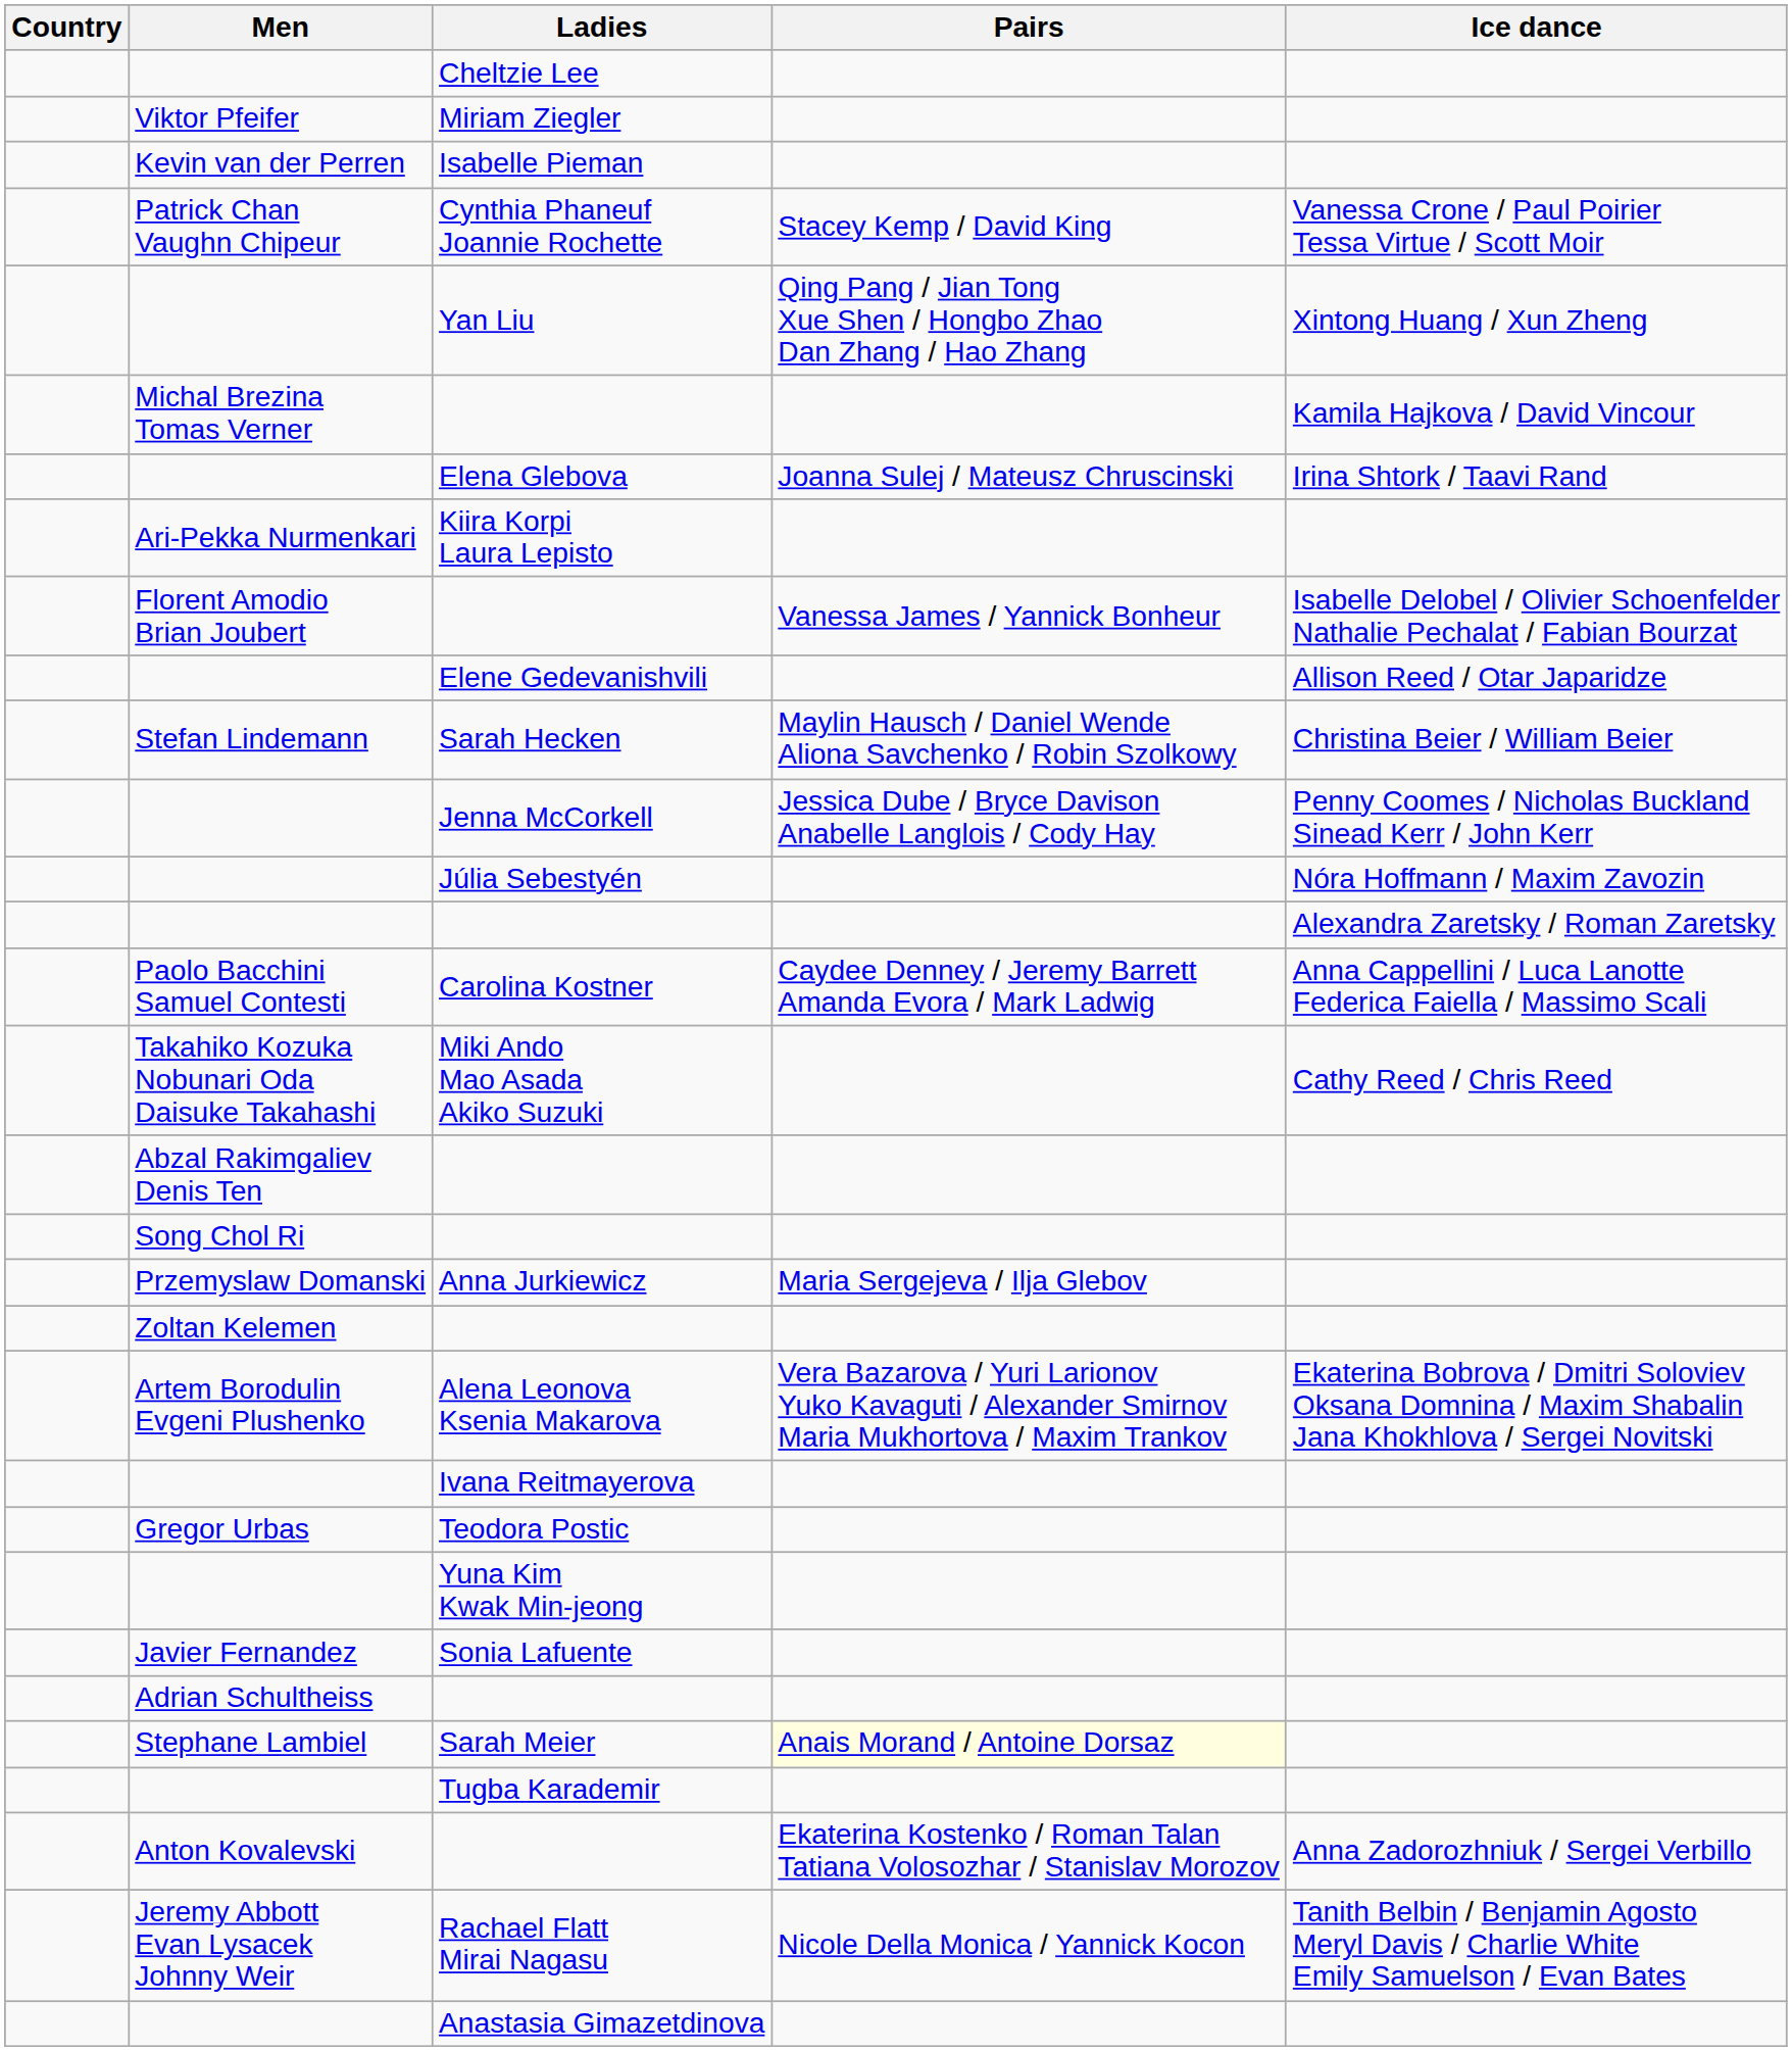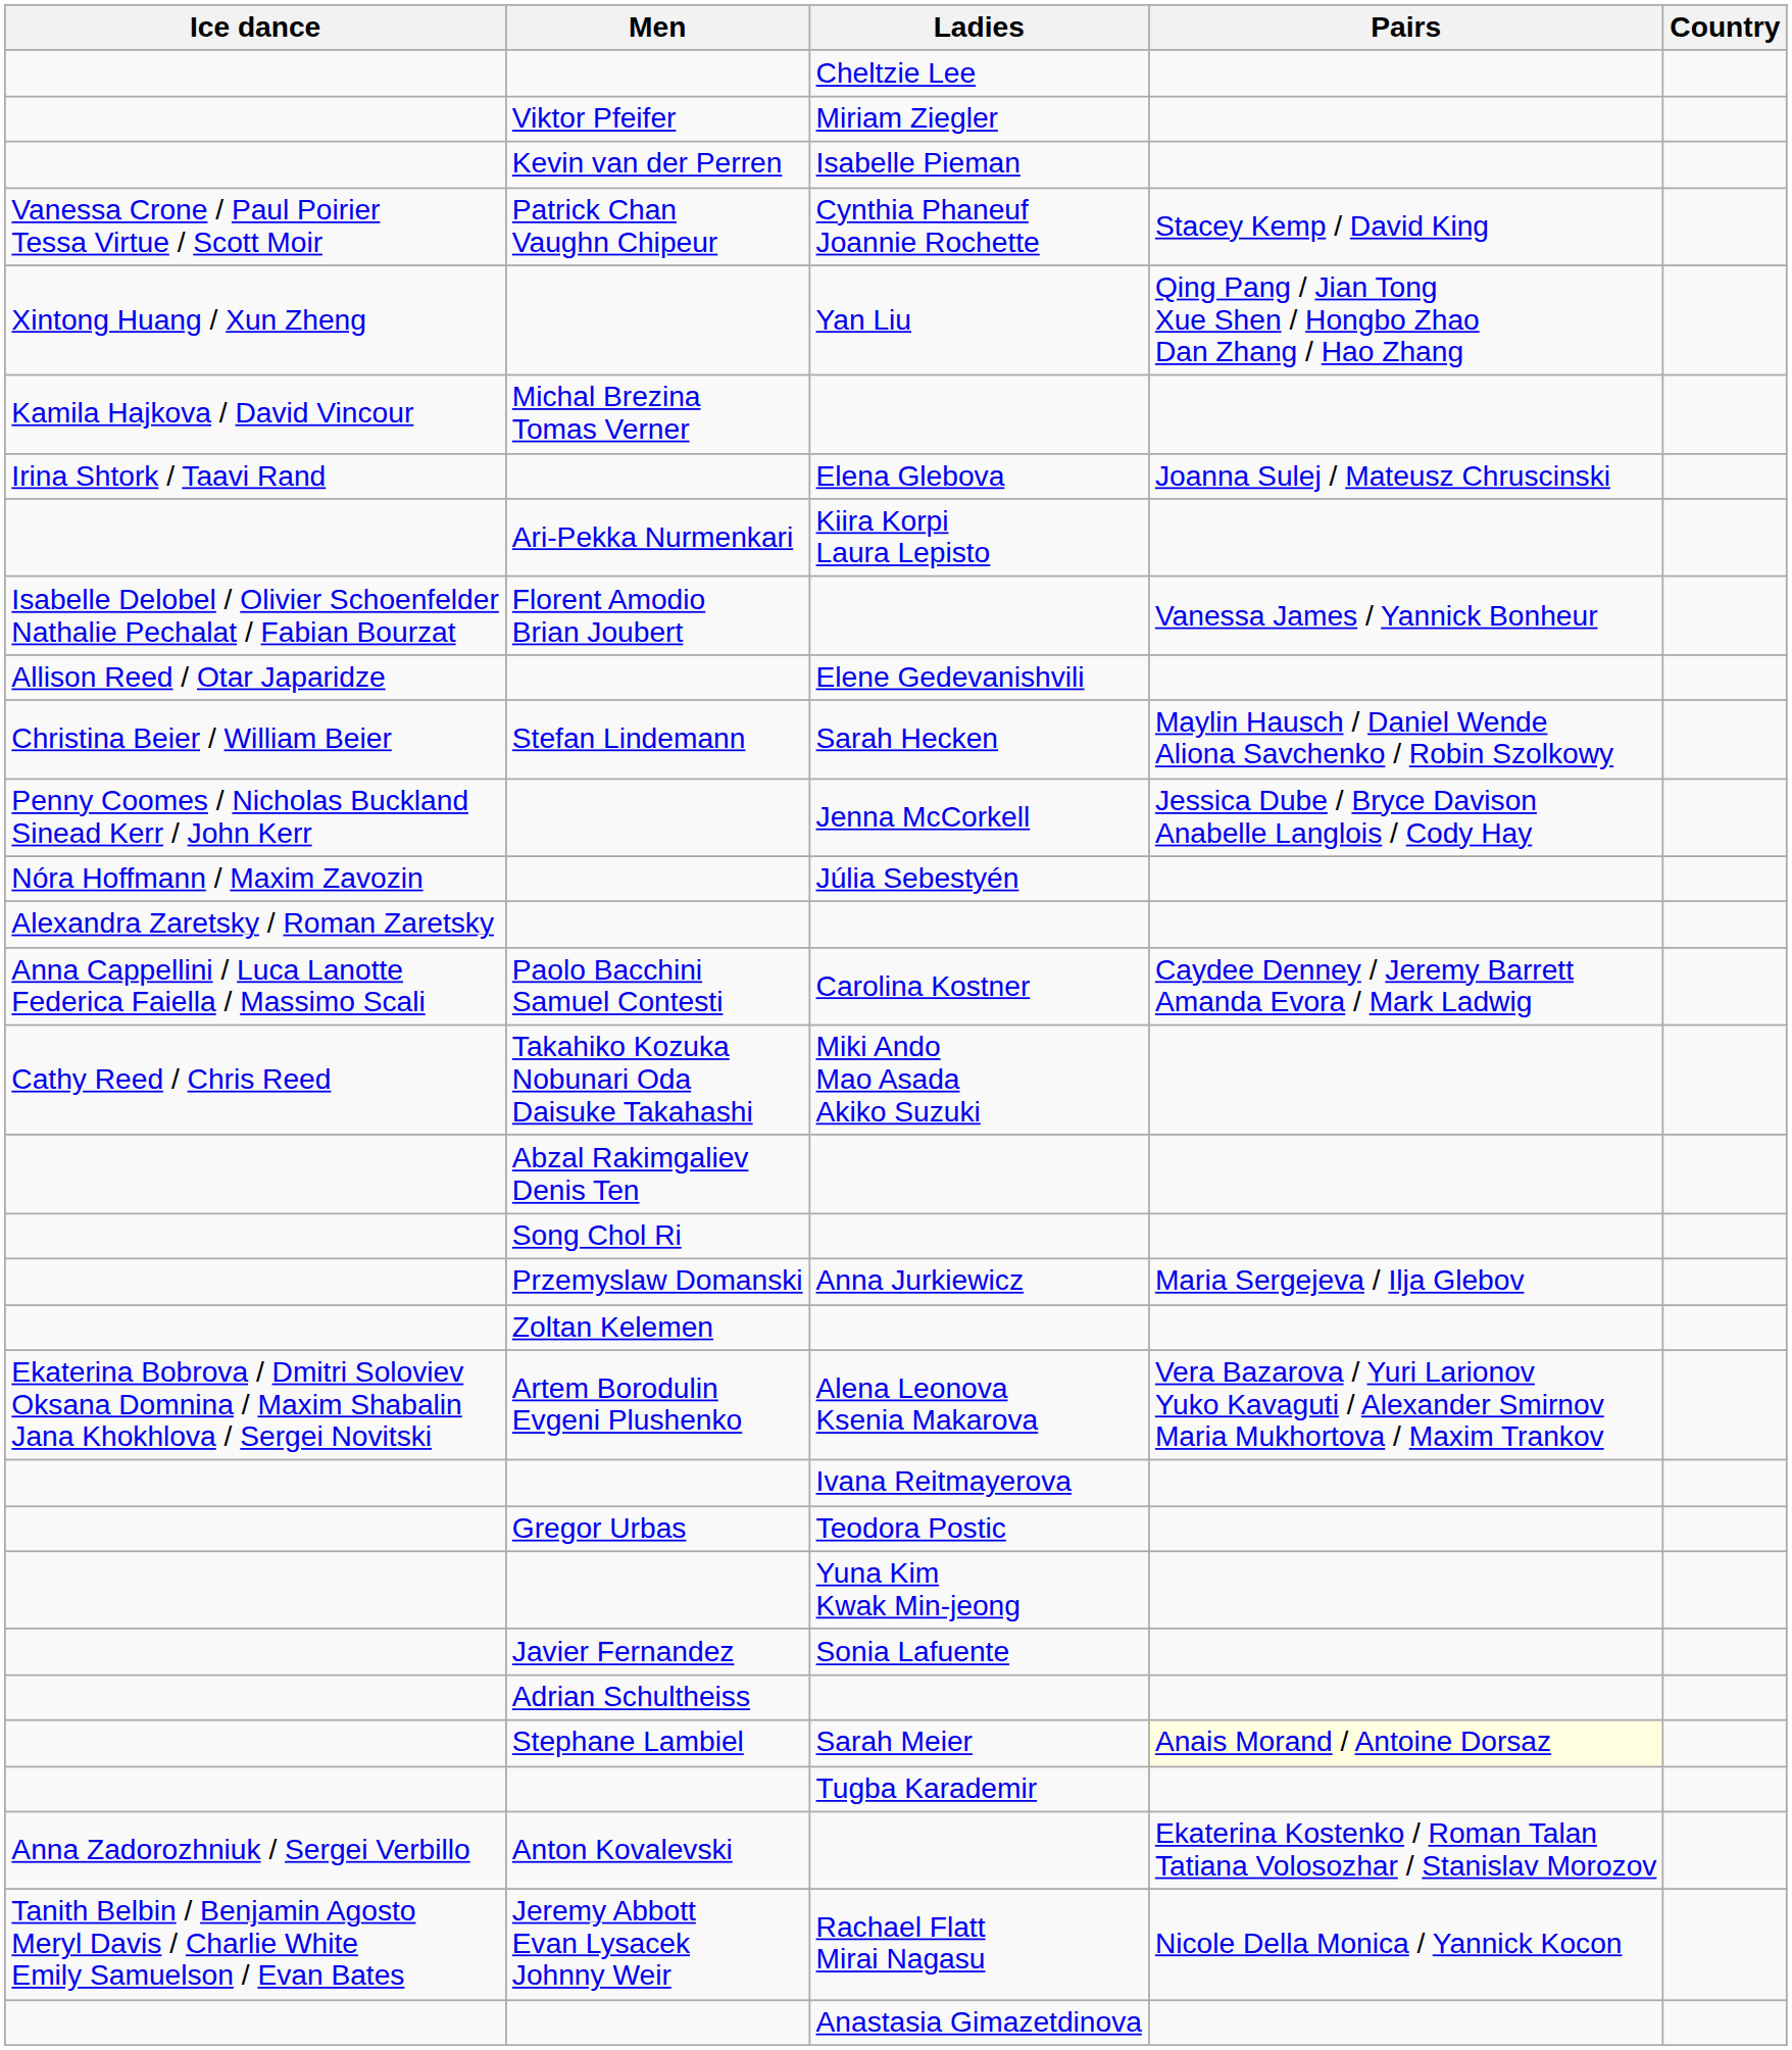columns swapped: Country <-> Ice dance
